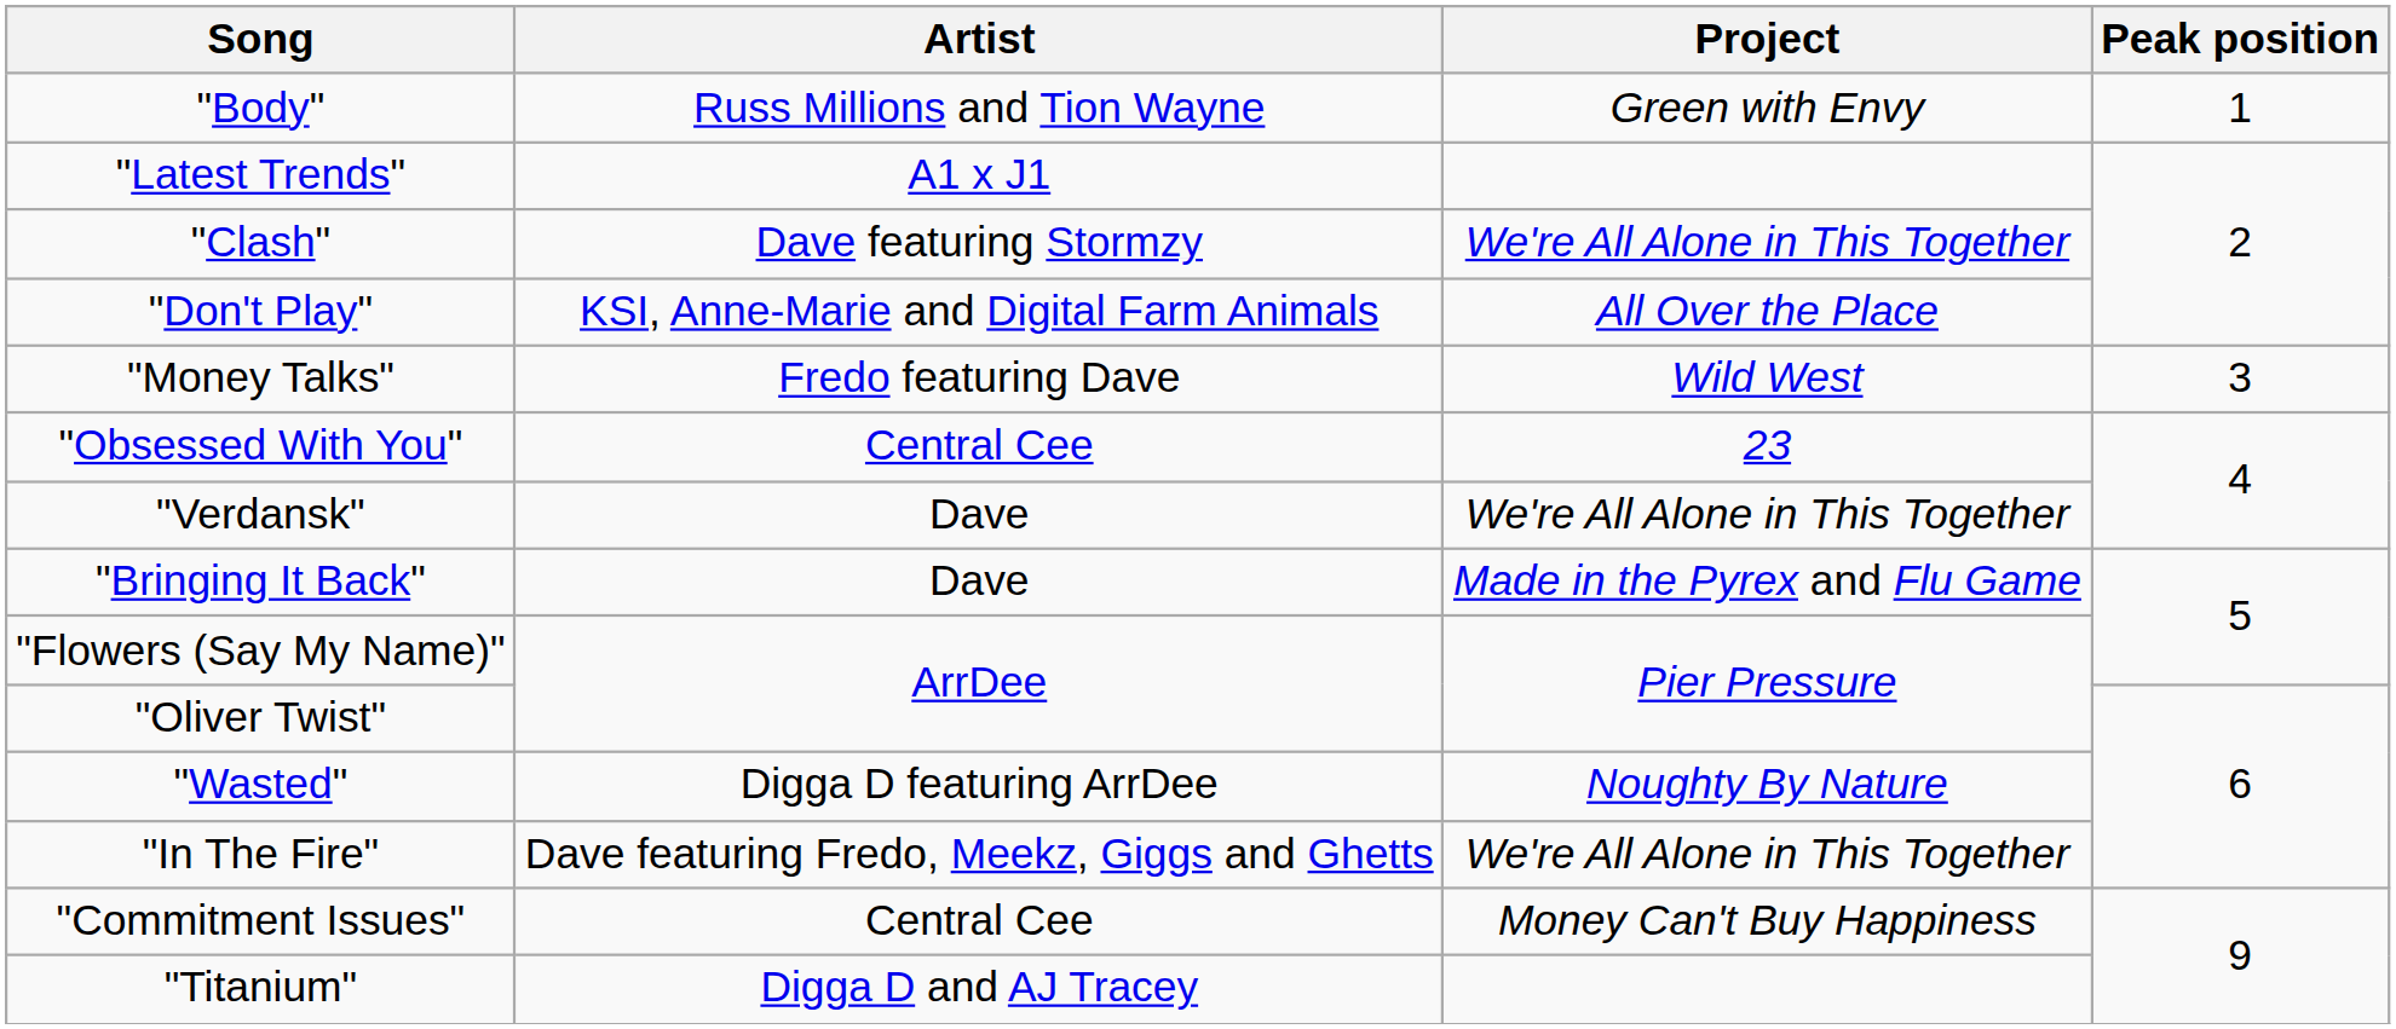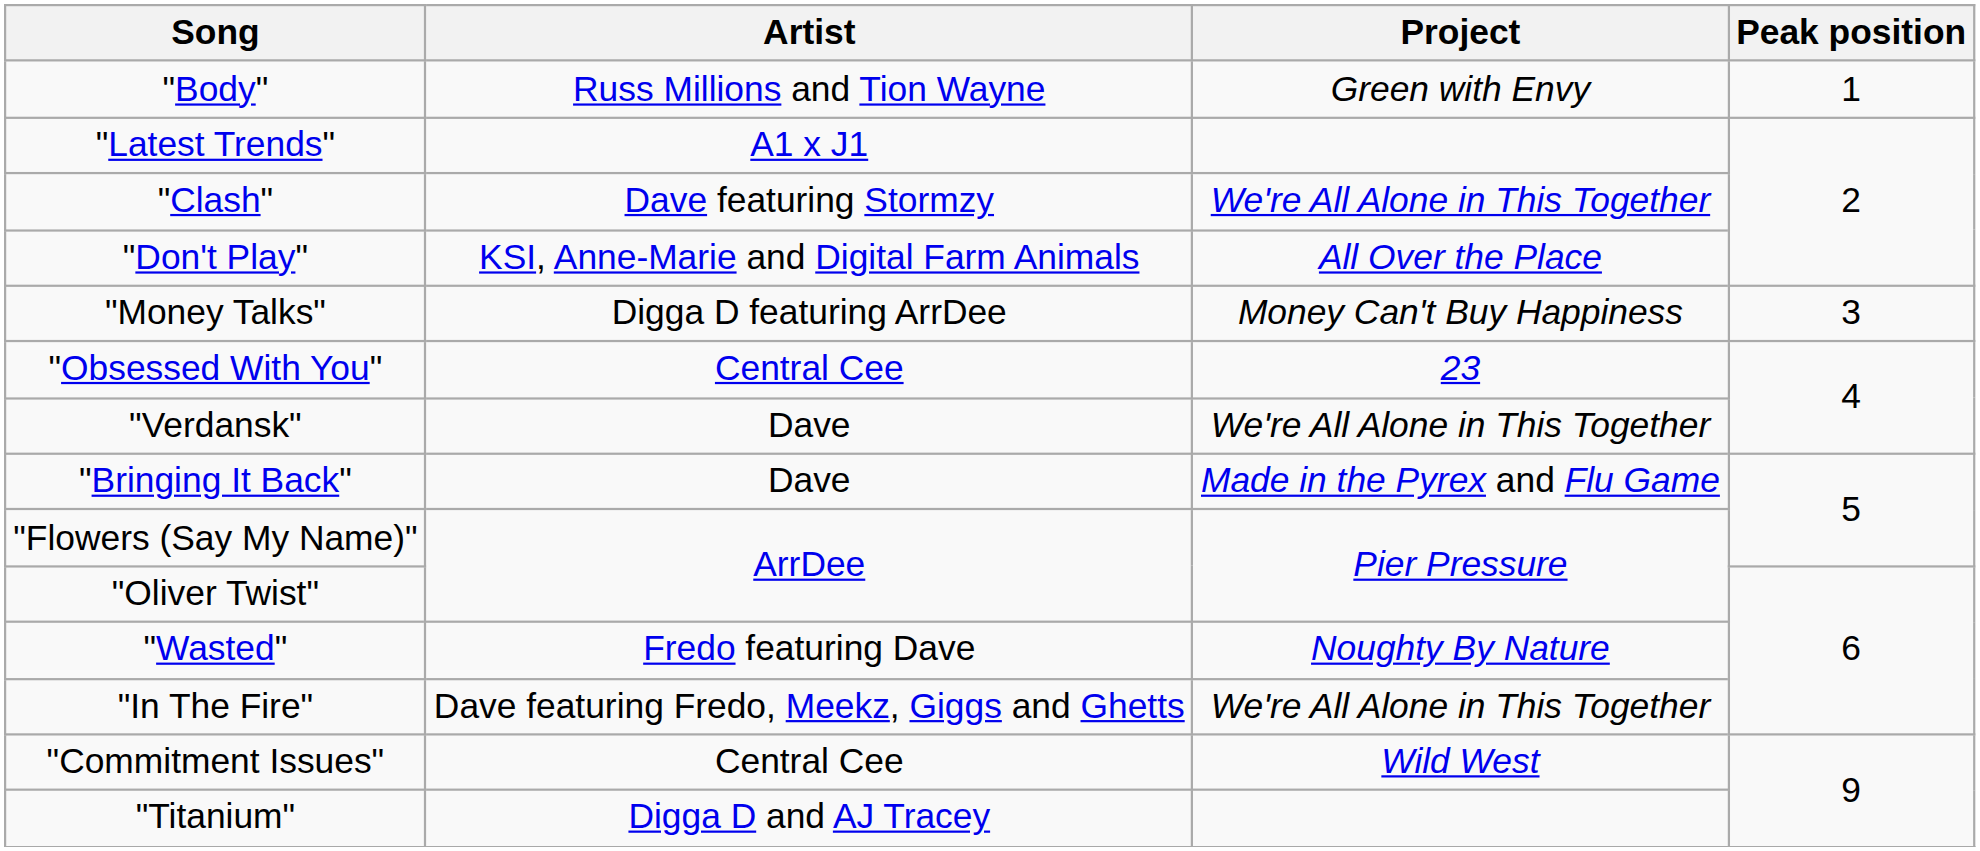"Money Talks" | Artist: Fredo featuring Dave -> Digga D featuring ArrDee
"Money Talks" | Project: Wild West -> Money Can't Buy Happiness
"Wasted" | Artist: Digga D featuring ArrDee -> Fredo featuring Dave
"Commitment Issues" | Project: Money Can't Buy Happiness -> Wild West
